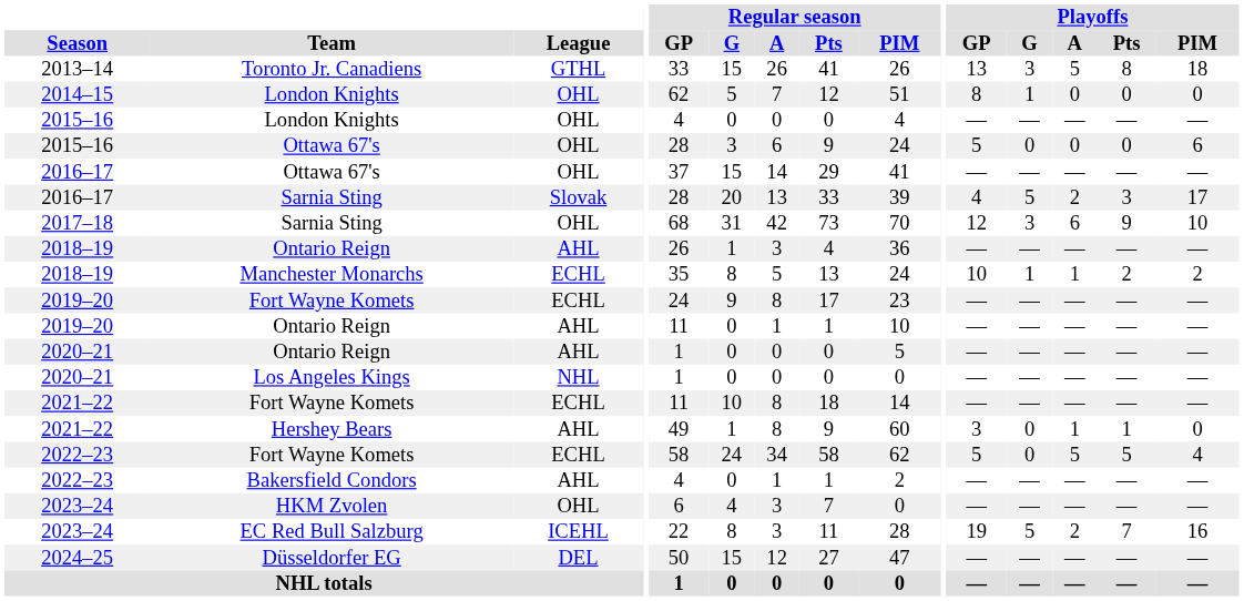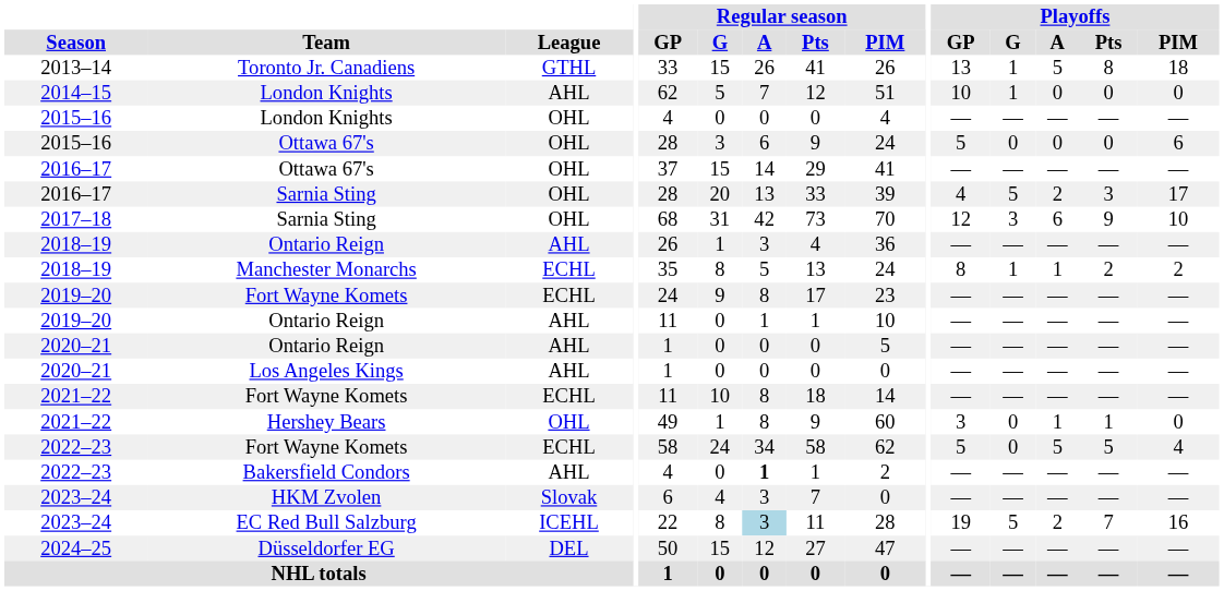Toronto Jr. Canadiens | Playoffs / G: 3 -> 1
2014–15 / London Knights | League: OHL -> AHL
2014–15 / London Knights | Playoffs / GP: 8 -> 10
2016–17 / Sarnia Sting | League: Slovak -> OHL
Manchester Monarchs | Playoffs / GP: 10 -> 8
Los Angeles Kings | League: NHL -> AHL
Hershey Bears | League: AHL -> OHL
Bakersfield Condors | Regular season / A: normal -> bold
HKM Zvolen | League: OHL -> Slovak
EC Red Bull Salzburg | Regular season / A: no background -> lightblue background
